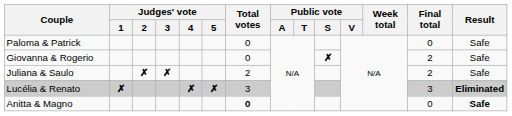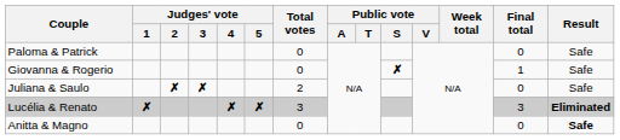Giovanna & Rogerio | Final total: 2 -> 1
Juliana & Saulo | Final total: 2 -> 0
Anitta & Magno | Total votes: bold -> normal
